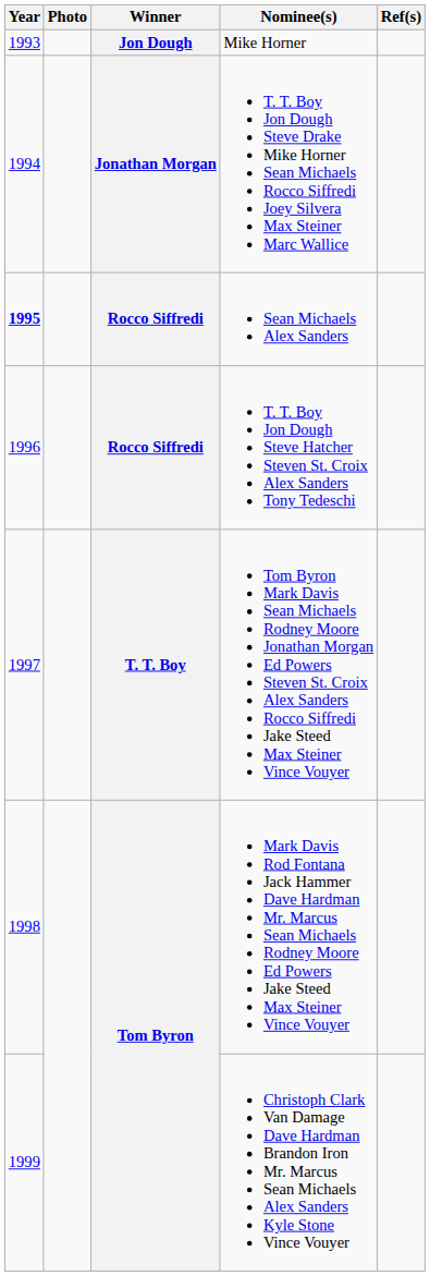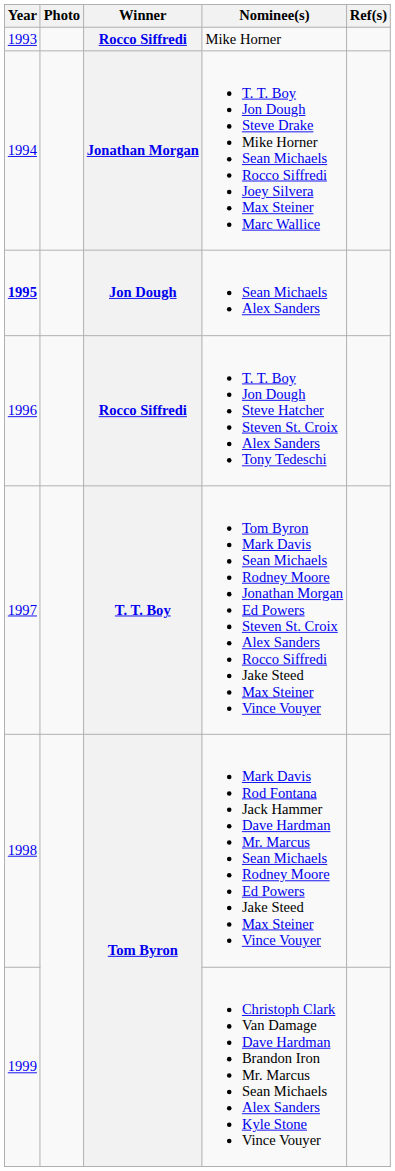Mike Horner | Winner: Jon Dough -> Rocco Siffredi
Sean Michaels Alex Sanders | Winner: Rocco Siffredi -> Jon Dough
